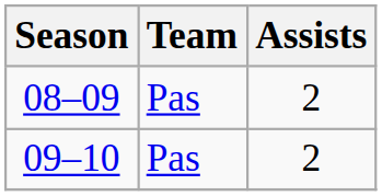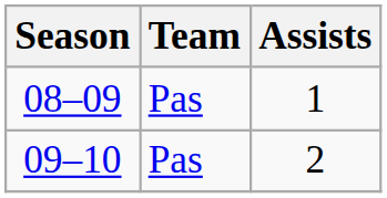08–09 | Assists: 2 -> 1
